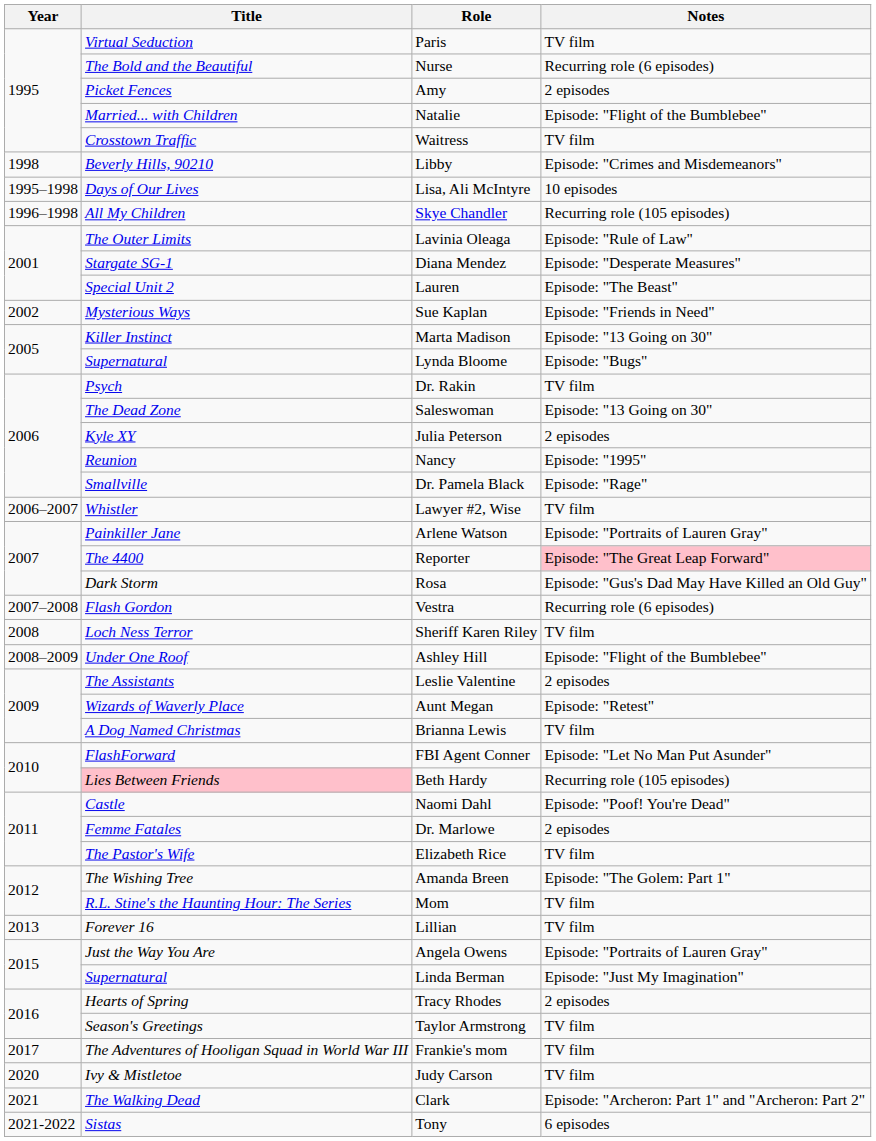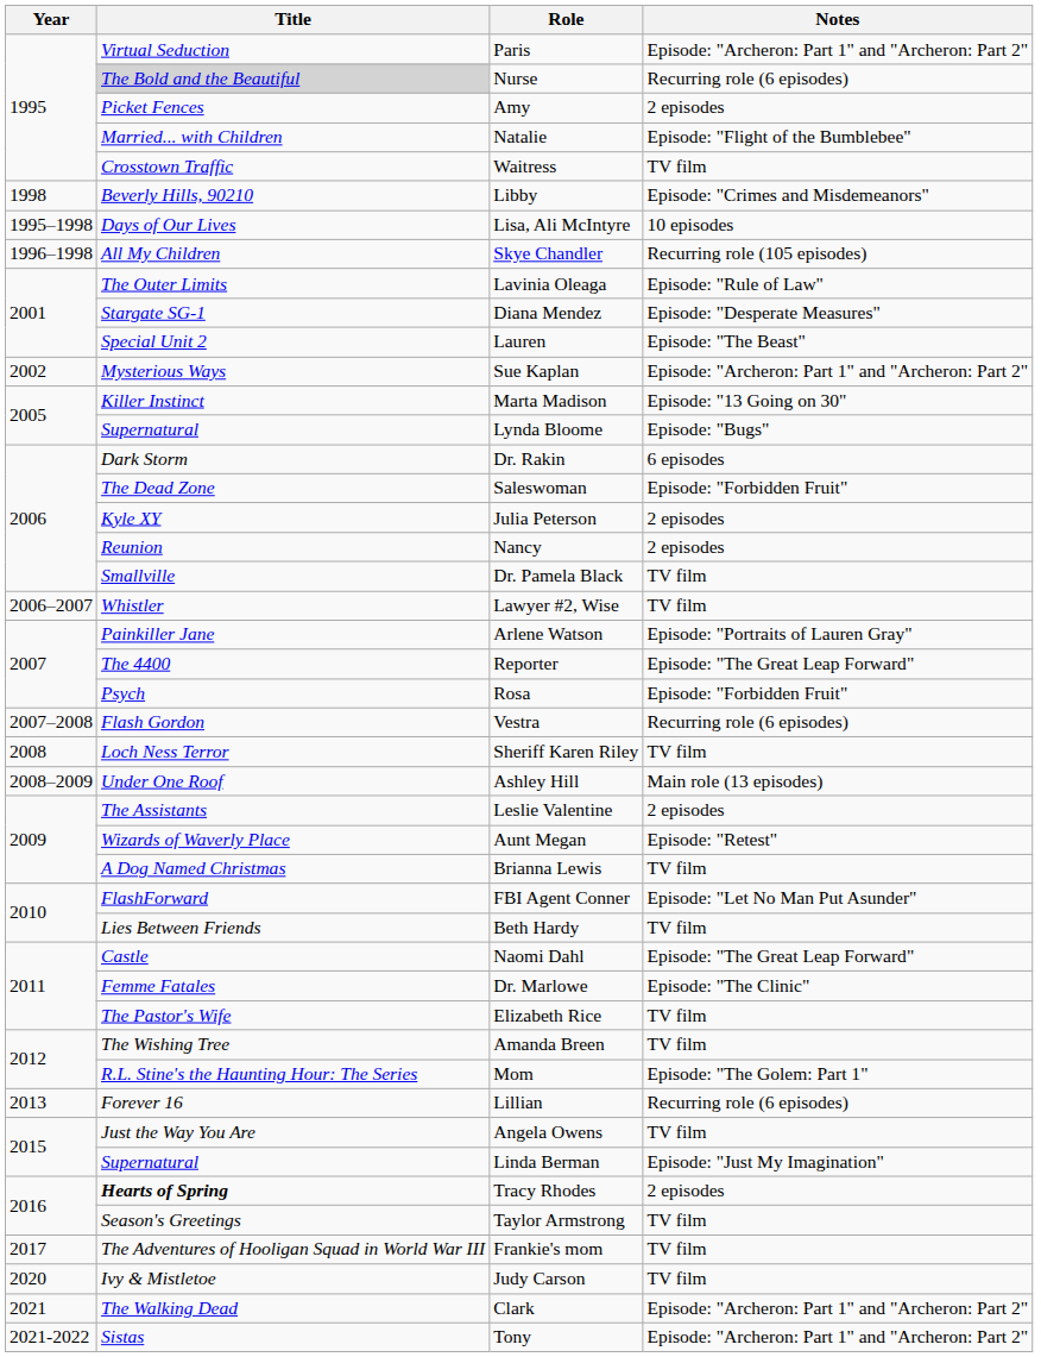Paris | Notes: TV film -> Episode: "Archeron: Part 1" and "Archeron: Part 2"
Nurse | Title: no background -> lightgrey background
Sue Kaplan | Notes: Episode: "Friends in Need" -> Episode: "Archeron: Part 1" and "Archeron: Part 2"
Dr. Rakin | Title: Psych -> Dark Storm
Dr. Rakin | Notes: TV film -> 6 episodes
Saleswoman | Notes: Episode: "13 Going on 30" -> Episode: "Forbidden Fruit"
Nancy | Notes: Episode: "1995" -> 2 episodes
Dr. Pamela Black | Notes: Episode: "Rage" -> TV film
Reporter | Notes: pink background -> no background
Rosa | Title: Dark Storm -> Psych
Rosa | Notes: Episode: "Gus's Dad May Have Killed an Old Guy" -> Episode: "Forbidden Fruit"
Ashley Hill | Notes: Episode: "Flight of the Bumblebee" -> Main role (13 episodes)
Beth Hardy | Title: pink background -> no background
Beth Hardy | Notes: Recurring role (105 episodes) -> TV film
Naomi Dahl | Notes: Episode: "Poof! You're Dead" -> Episode: "The Great Leap Forward"
Dr. Marlowe | Notes: 2 episodes -> Episode: "The Clinic"
Amanda Breen | Notes: Episode: "The Golem: Part 1" -> TV film
Mom | Notes: TV film -> Episode: "The Golem: Part 1"
Lillian | Notes: TV film -> Recurring role (6 episodes)
Angela Owens | Notes: Episode: "Portraits of Lauren Gray" -> TV film
Tracy Rhodes | Title: normal -> bold
Tony | Notes: 6 episodes -> Episode: "Archeron: Part 1" and "Archeron: Part 2"
